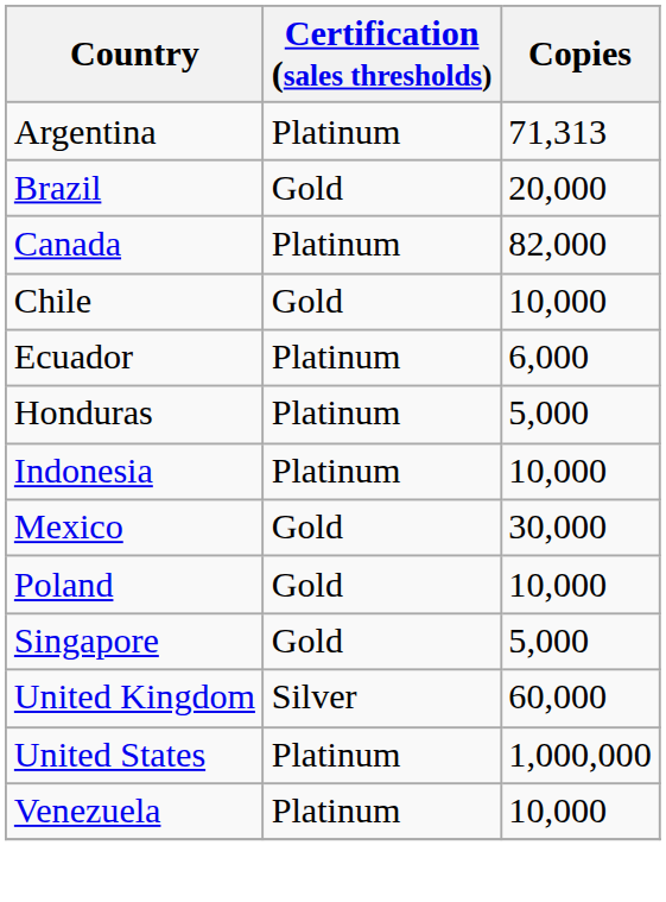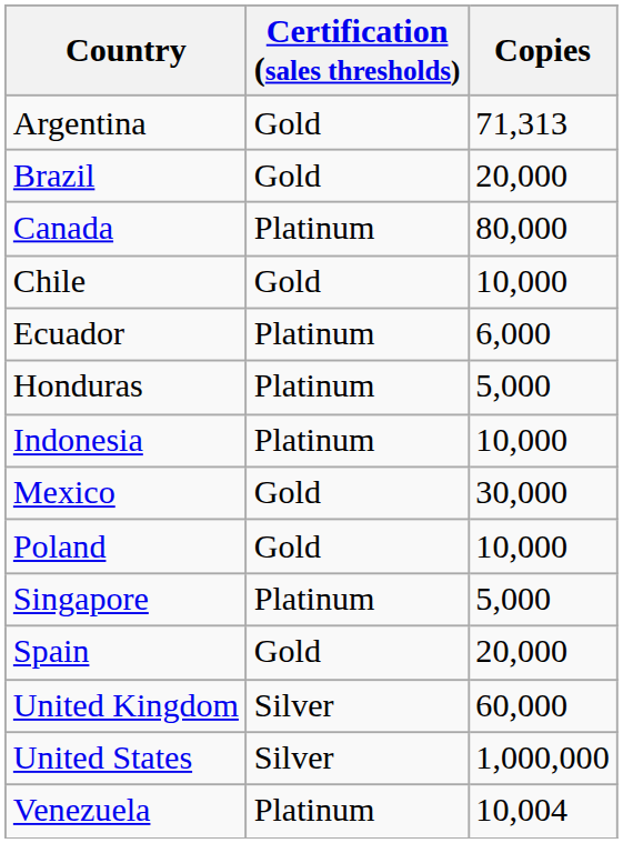Argentina | Certification (sales thresholds): Platinum -> Gold
Canada | Copies: 82,000 -> 80,000
Singapore | Certification (sales thresholds): Gold -> Platinum
+ row: Spain | Gold | 20,000
United States | Certification (sales thresholds): Platinum -> Silver
Venezuela | Copies: 10,000 -> 10,004
